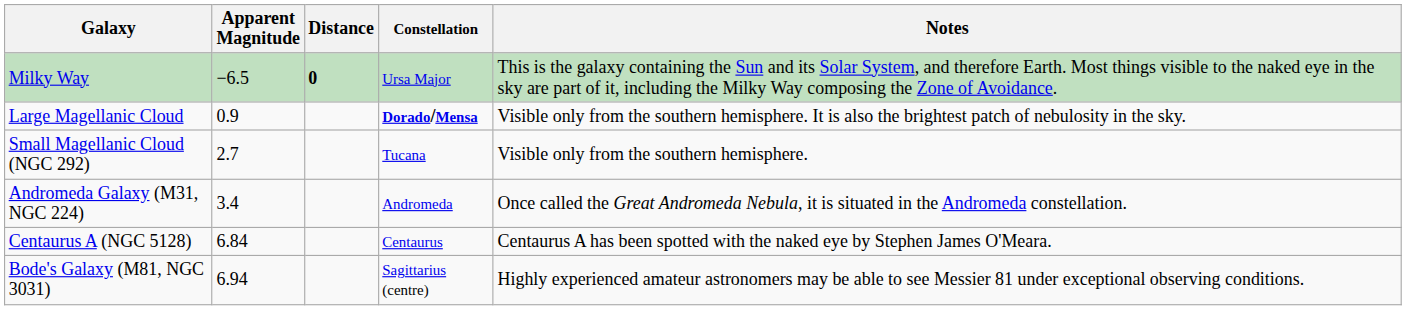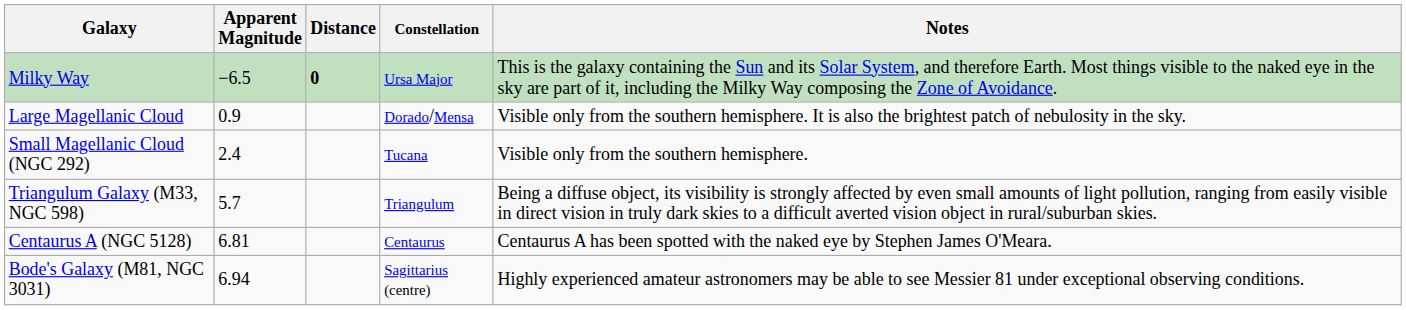Large Magellanic Cloud | Constellation: bold -> normal
Small Magellanic Cloud (NGC 292) | Apparent Magnitude: 2.7 -> 2.4
- row: Andromeda Galaxy (M31, NGC 224) | 3.4 | Andromeda | Once called the Great Andromeda Nebula, it is situated in the Andromeda constellation.
+ row: Triangulum Galaxy (M33, NGC 598) | 5.7 | Triangulum | Being a diffuse object, its visibility is strongly affected by even small amounts of light pollution, ranging from easily visible in direct vision in truly dark skies to a difficult averted vision object in rural/suburban skies.
Centaurus A (NGC 5128) | Apparent Magnitude: 6.84 -> 6.81
